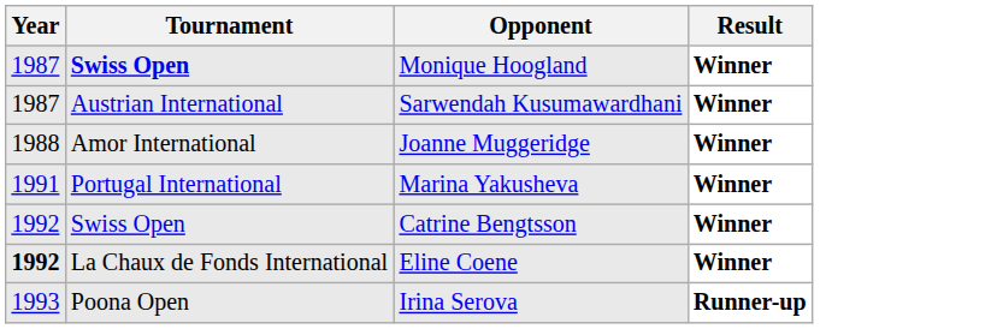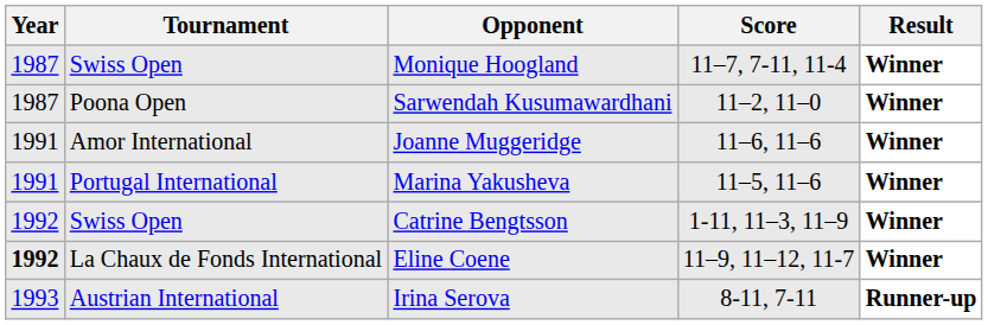+ column: Score | 11–7, 7-11, 11-4 | 11–2, 11–0 | 11–6, 11–6 | 11–5, 11–6 | 1-11, 11–3, 11–9 | 11–9, 11–12, 11-7 | 8-11, 7-11
Monique Hoogland | Tournament: bold -> normal
Sarwendah Kusumawardhani | Tournament: Austrian International -> Poona Open
Joanne Muggeridge | Year: 1988 -> 1991
Irina Serova | Tournament: Poona Open -> Austrian International
